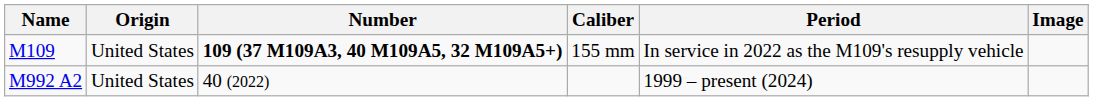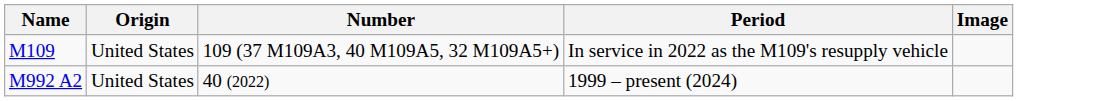- column: Caliber | 155 mm
M109 | Number: bold -> normal
